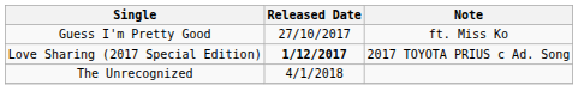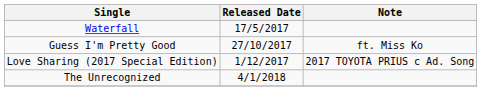+ row: Waterfall | 17/5/2017
Love Sharing (2017 Special Edition) | Released Date: bold -> normal
